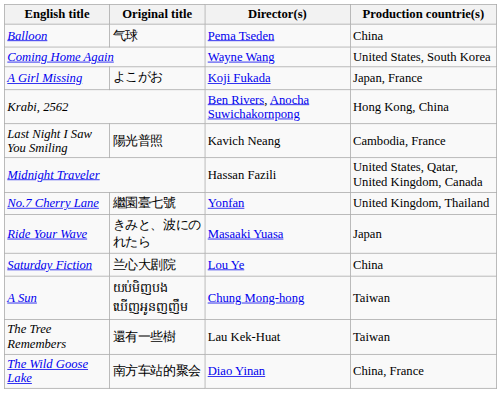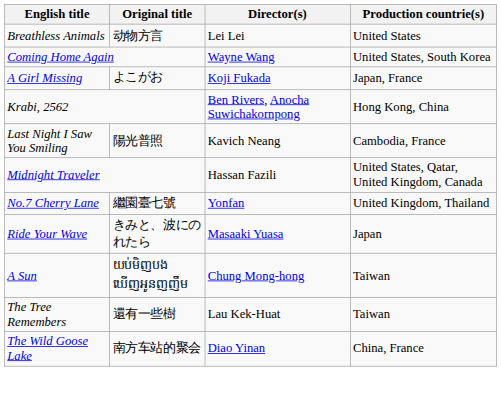- row: Balloon | 气球 | Pema Tseden | China
+ row: Breathless Animals | 动物方言 | Lei Lei | United States
- row: Saturday Fiction | 兰心大剧院 | Lou Ye | China
